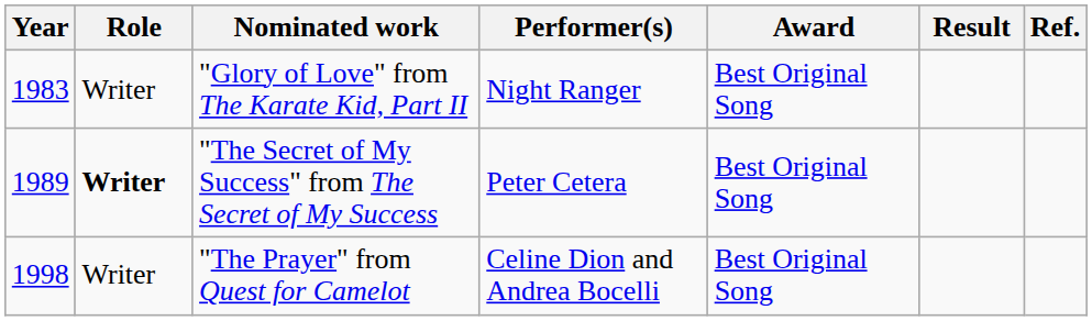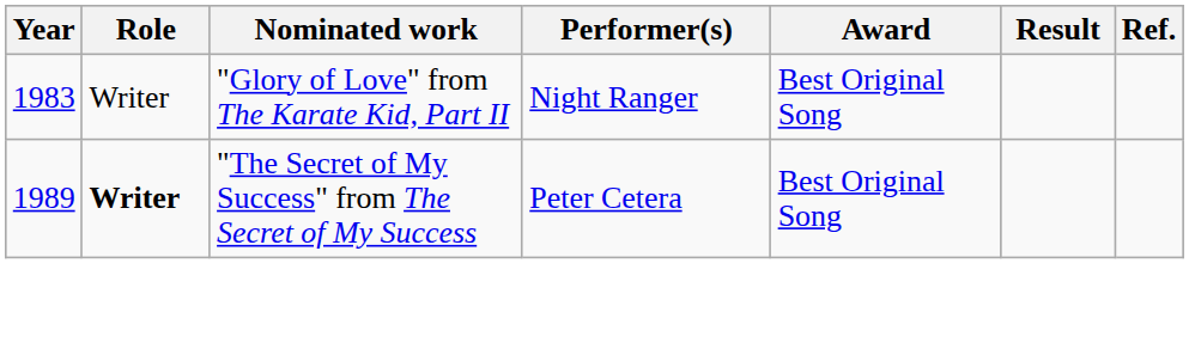- row: 1998 | Writer | "The Prayer" from Quest for Camelot | Celine Dion and Andrea Bocelli | Best Original Song
